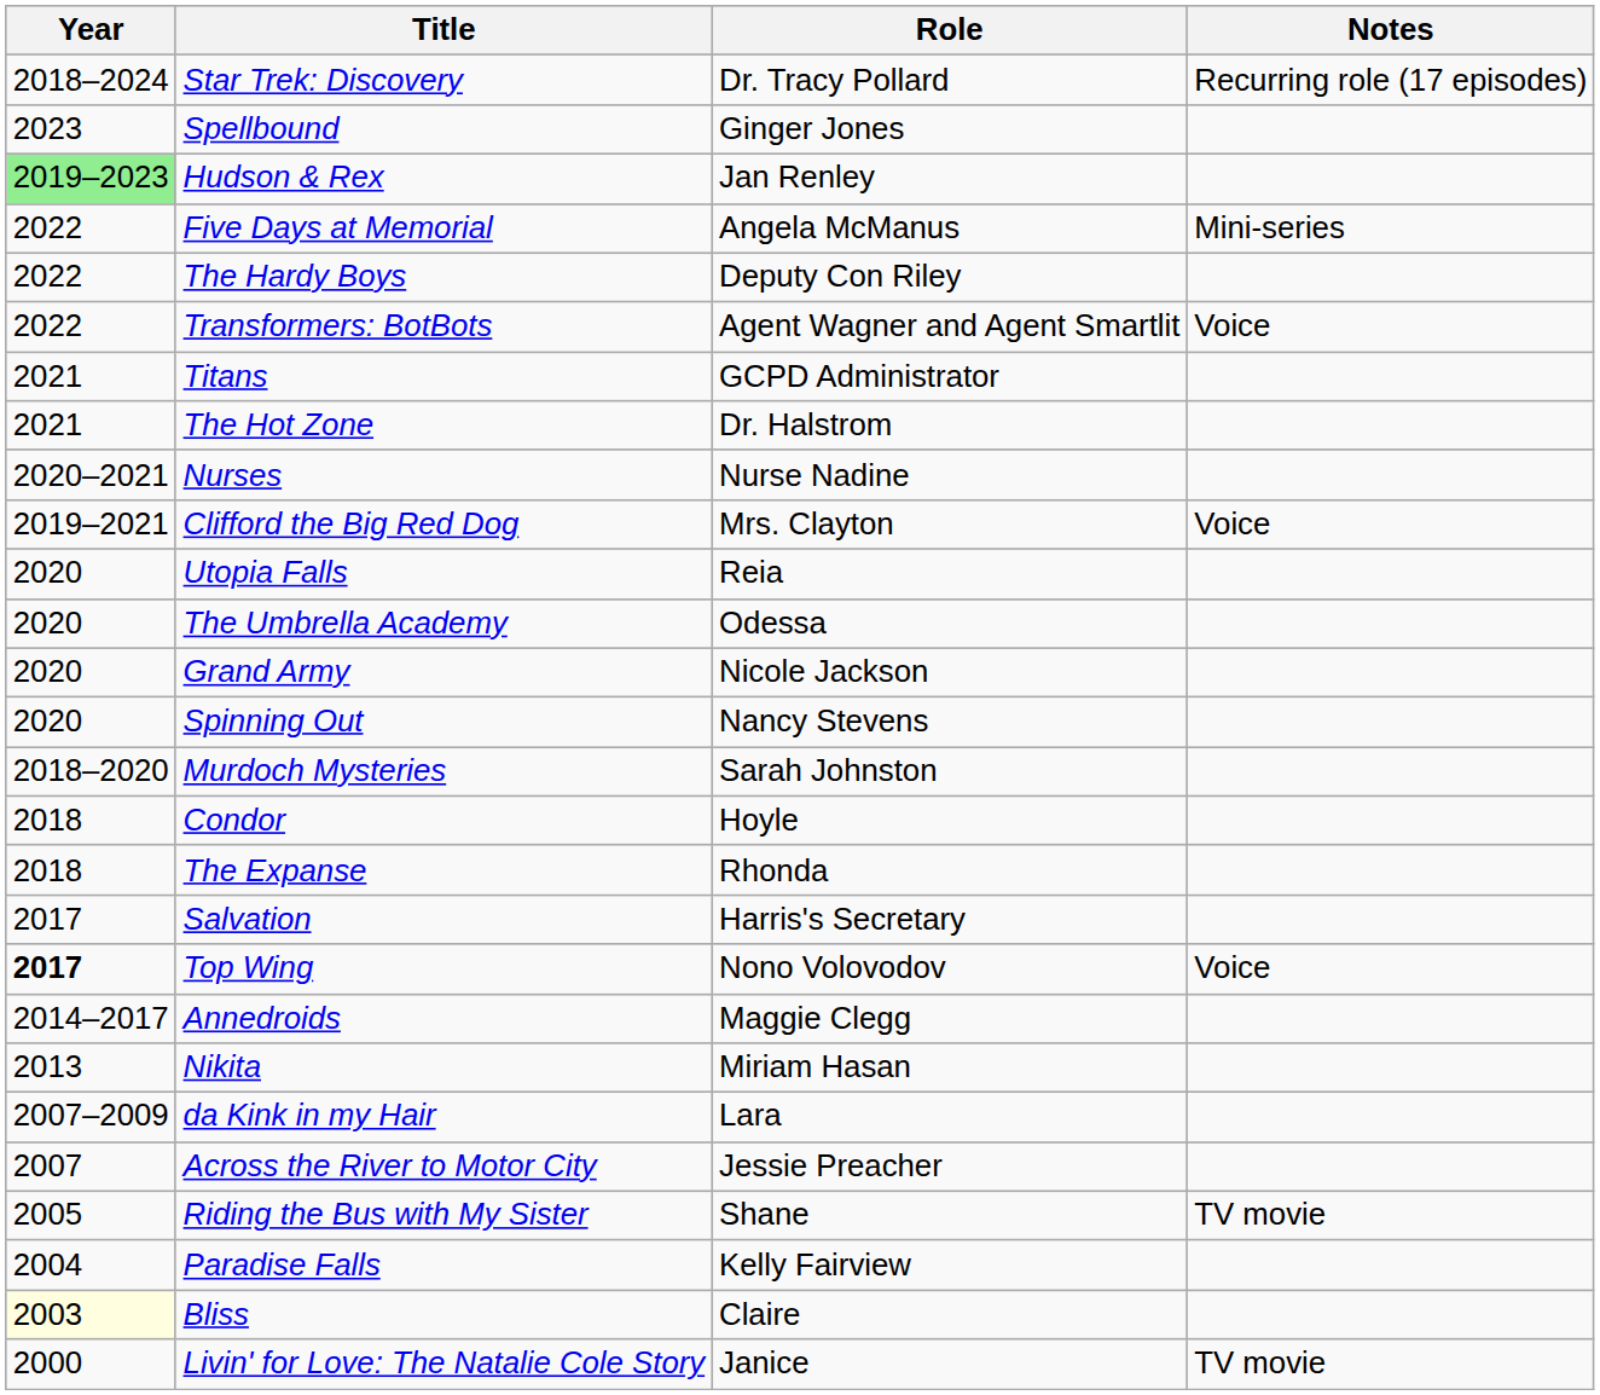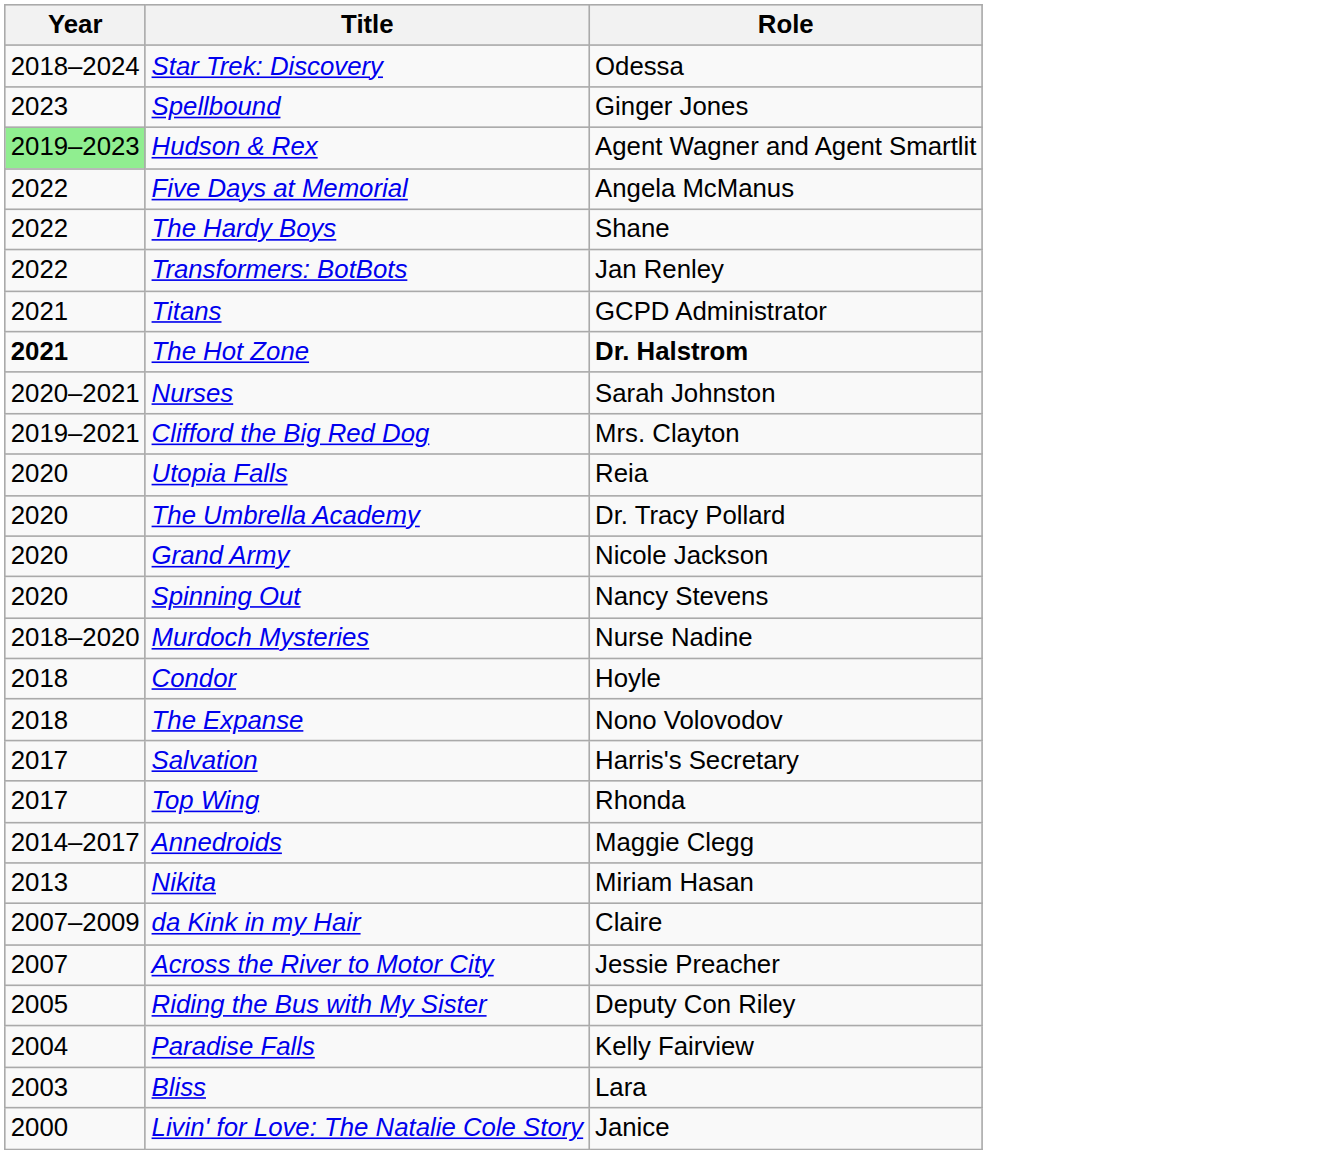- column: Notes | Recurring role (17 episodes) | Mini-series | Voice | Voice | Voice | TV movie | TV movie
Star Trek: Discovery | Role: Dr. Tracy Pollard -> Odessa
Hudson & Rex | Role: Jan Renley -> Agent Wagner and Agent Smartlit
The Hardy Boys | Role: Deputy Con Riley -> Shane
Transformers: BotBots | Role: Agent Wagner and Agent Smartlit -> Jan Renley
The Hot Zone | Year: normal -> bold
The Hot Zone | Role: normal -> bold
Nurses | Role: Nurse Nadine -> Sarah Johnston
The Umbrella Academy | Role: Odessa -> Dr. Tracy Pollard
Murdoch Mysteries | Role: Sarah Johnston -> Nurse Nadine
The Expanse | Role: Rhonda -> Nono Volovodov
Top Wing | Year: bold -> normal
Top Wing | Role: Nono Volovodov -> Rhonda
da Kink in my Hair | Role: Lara -> Claire
Riding the Bus with My Sister | Role: Shane -> Deputy Con Riley
Bliss | Year: lightyellow background -> no background
Bliss | Role: Claire -> Lara
